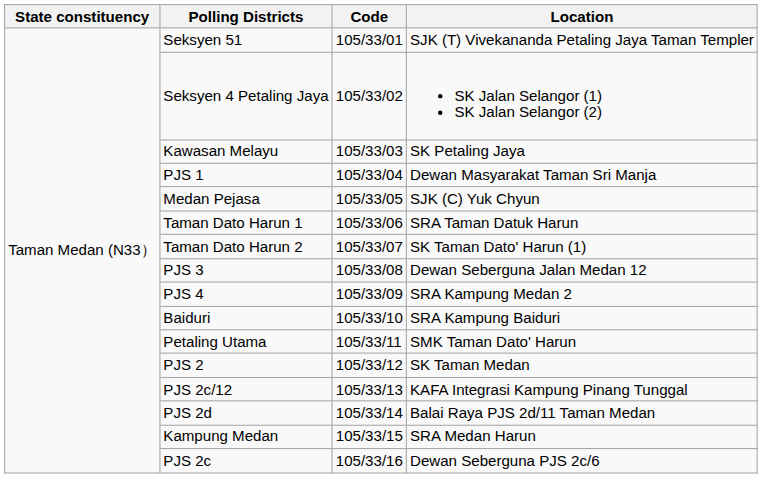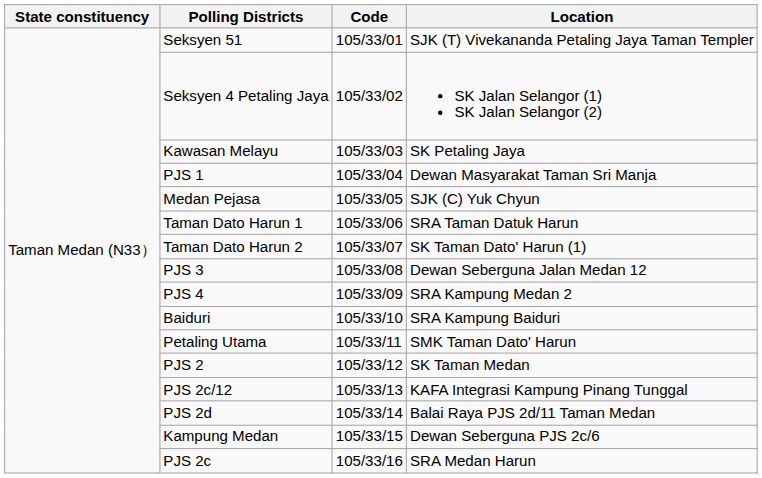Kampung Medan | Location: SRA Medan Harun -> Dewan Seberguna PJS 2c/6
PJS 2c | Location: Dewan Seberguna PJS 2c/6 -> SRA Medan Harun
